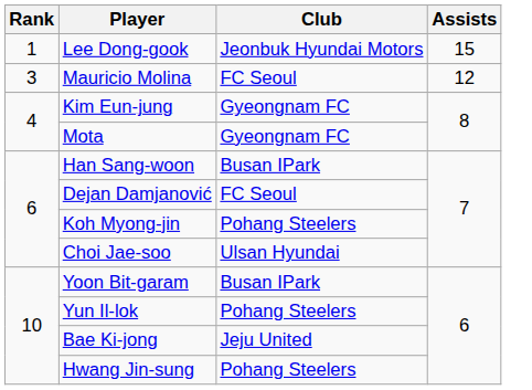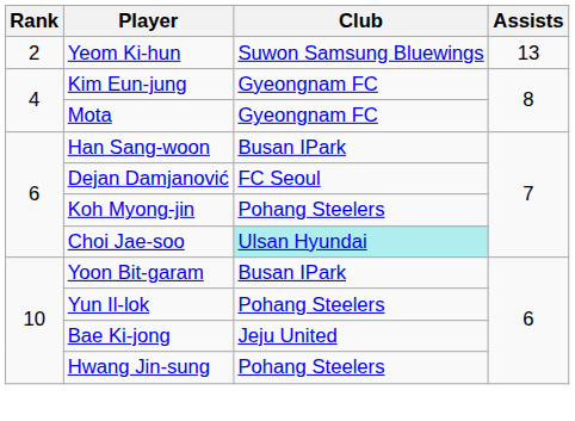- row: 1 | Lee Dong-gook | Jeonbuk Hyundai Motors | 15
+ row: 2 | Yeom Ki-hun | Suwon Samsung Bluewings | 13
- row: 3 | Mauricio Molina | FC Seoul | 12
Choi Jae-soo | Club: no background -> paleturquoise background
